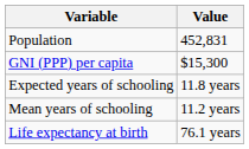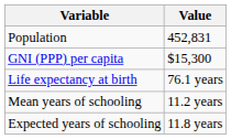rows swapped: Life expectancy at birth <-> Expected years of schooling
